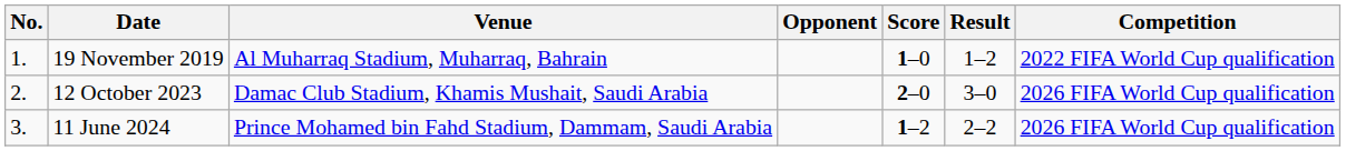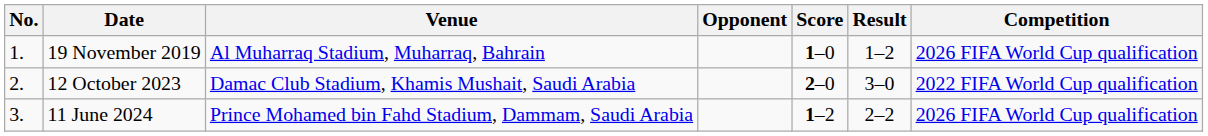19 November 2019 | Competition: 2022 FIFA World Cup qualification -> 2026 FIFA World Cup qualification
12 October 2023 | Competition: 2026 FIFA World Cup qualification -> 2022 FIFA World Cup qualification
